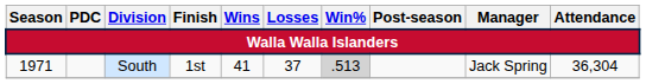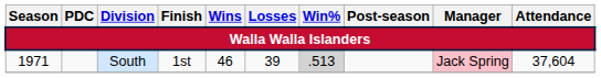1971 | Wins: 41 -> 46
1971 | Losses: 37 -> 39
1971 | Manager: no background -> pink background
1971 | Attendance: 36,304 -> 37,604
